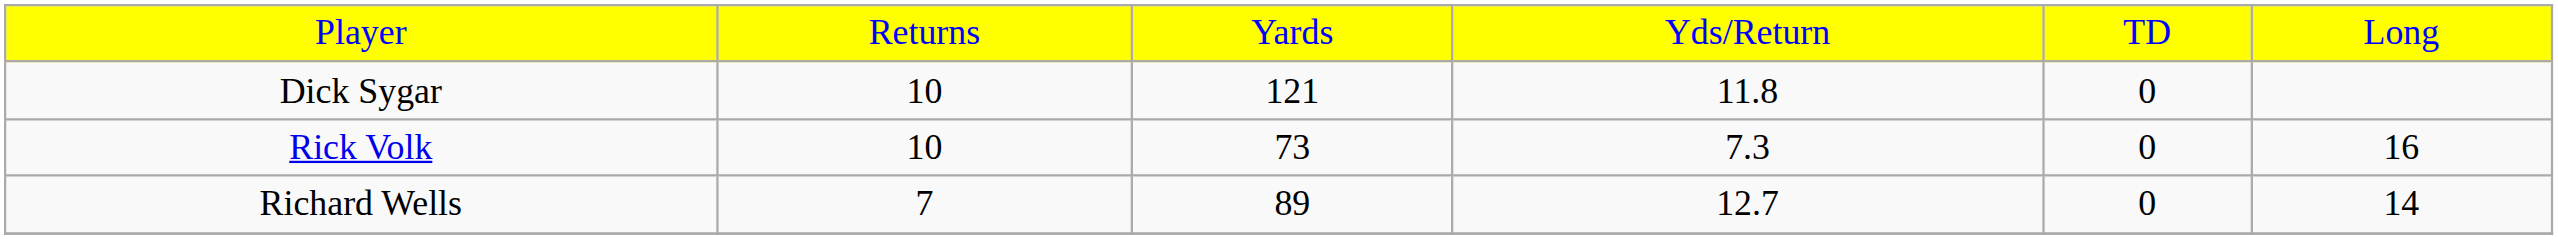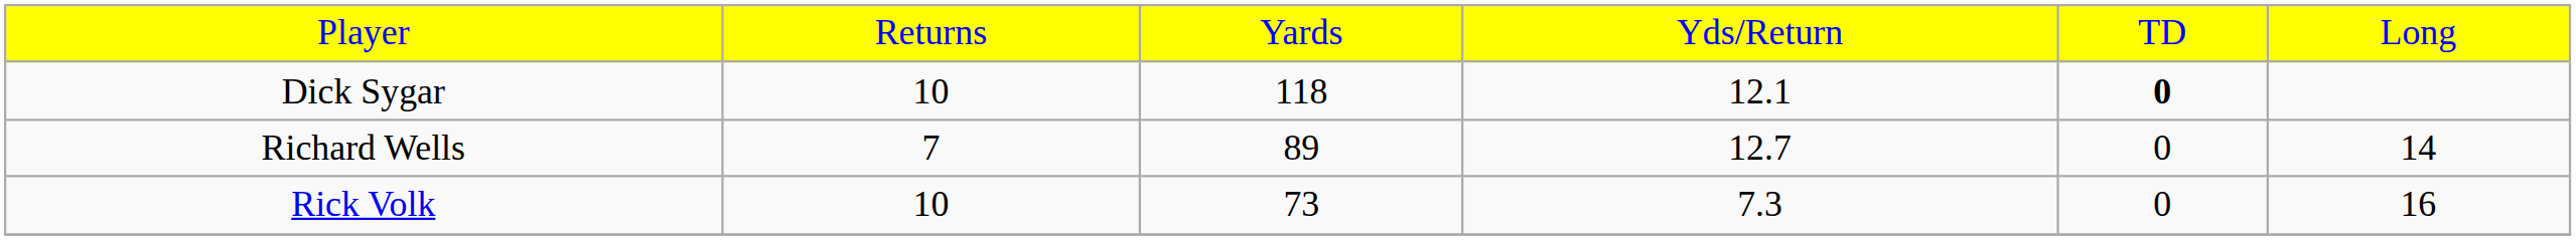Dick Sygar | column 3: 121 -> 118
Dick Sygar | column 4: 11.8 -> 12.1
Dick Sygar | column 5: normal -> bold
rows swapped: Richard Wells <-> Rick Volk
